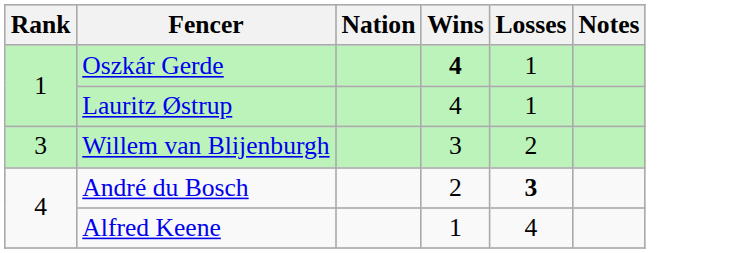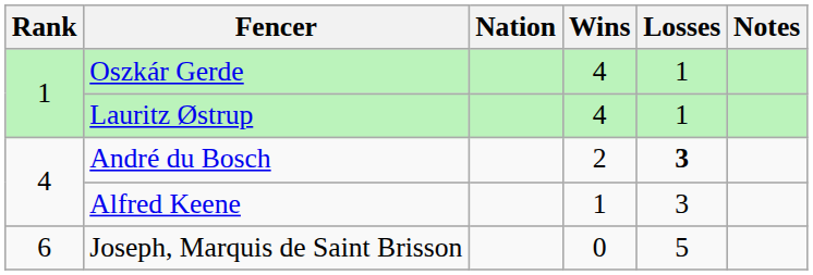Oszkár Gerde | Wins: bold -> normal
- row: 3 | Willem van Blijenburgh | 3 | 2
Alfred Keene | Losses: 4 -> 3
+ row: 6 | Joseph, Marquis de Saint Brisson | 0 | 5
